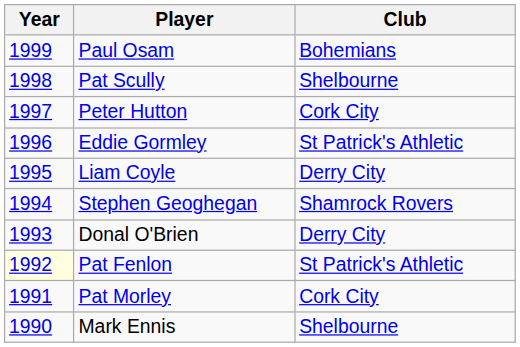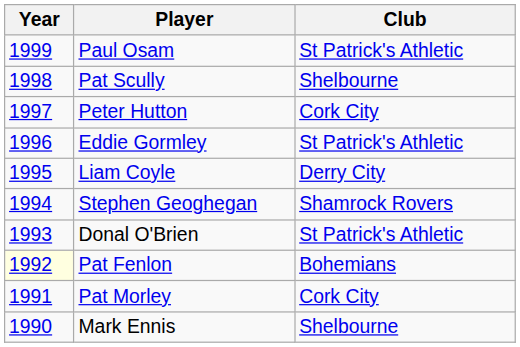Paul Osam | Club: Bohemians -> St Patrick's Athletic
Donal O'Brien | Club: Derry City -> St Patrick's Athletic
Pat Fenlon | Club: St Patrick's Athletic -> Bohemians
